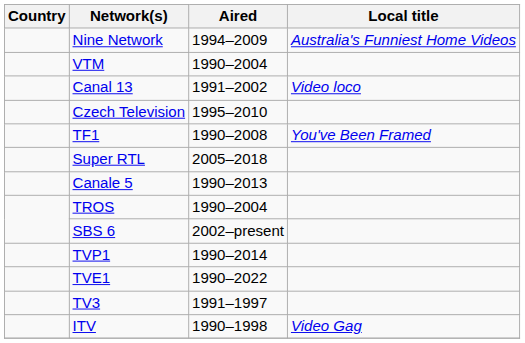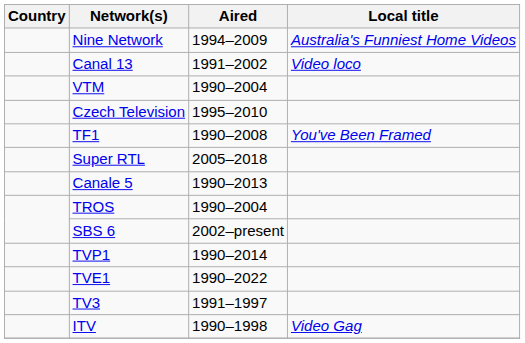rows swapped: VTM <-> Canal 13
